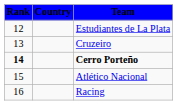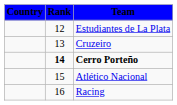columns swapped: Rank <-> Country
